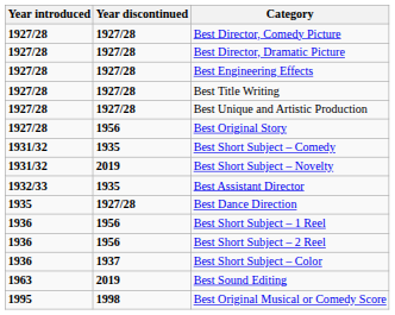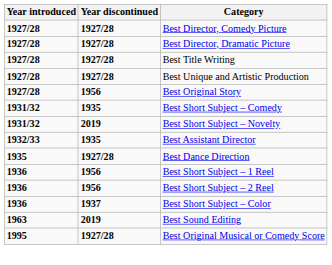- row: 1927/28 | 1927/28 | Best Engineering Effects
Best Original Musical or Comedy Score | Year discontinued: 1998 -> 1927/28
